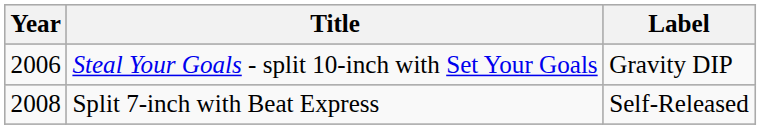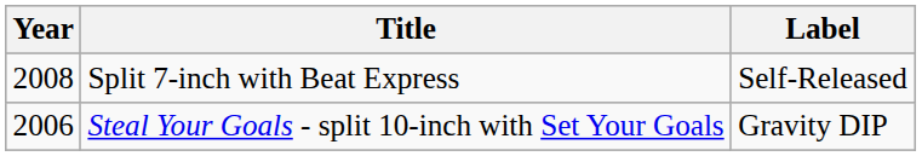rows swapped: Steal Your Goals - split 10-inch with Set Your Goals <-> Split 7-inch with Beat Express
